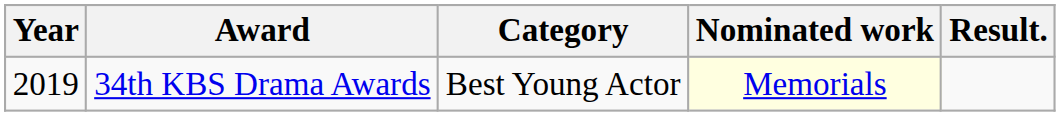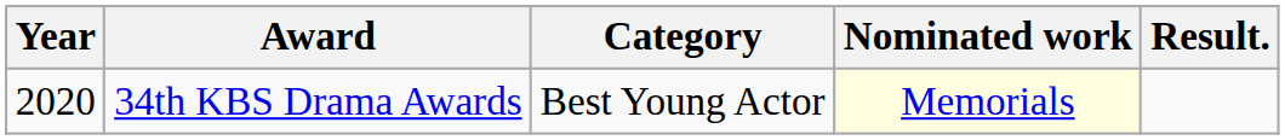34th KBS Drama Awards | Year: 2019 -> 2020
